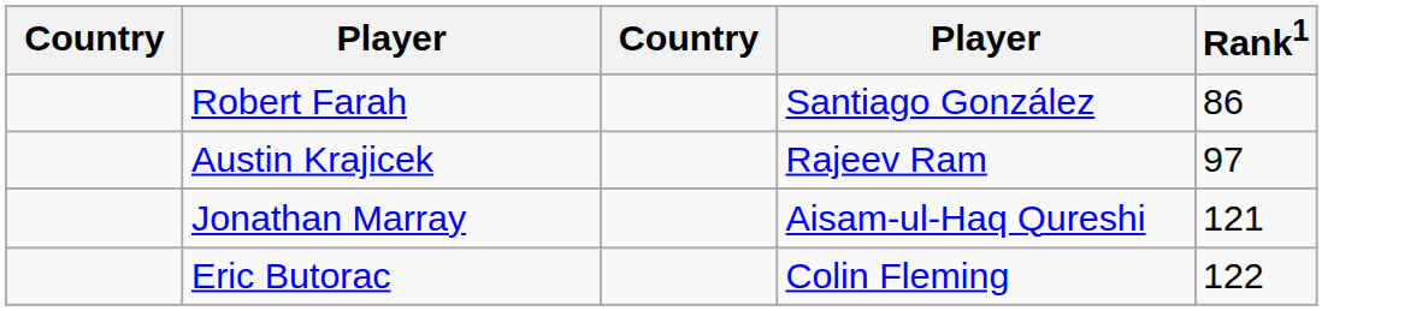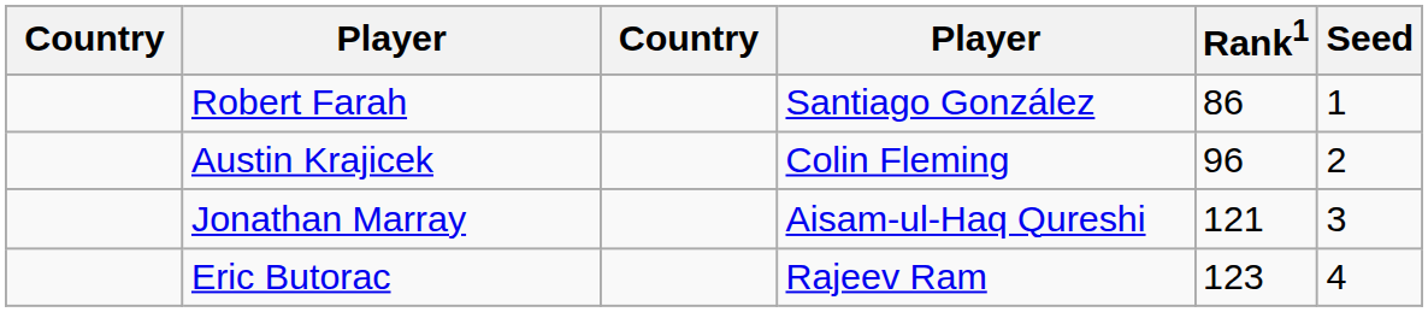+ column: Seed | 1 | 2 | 3 | 4
Austin Krajicek | column 4: Rajeev Ram -> Colin Fleming
Austin Krajicek | Rank1: 97 -> 96
Eric Butorac | column 4: Colin Fleming -> Rajeev Ram
Eric Butorac | Rank1: 122 -> 123
